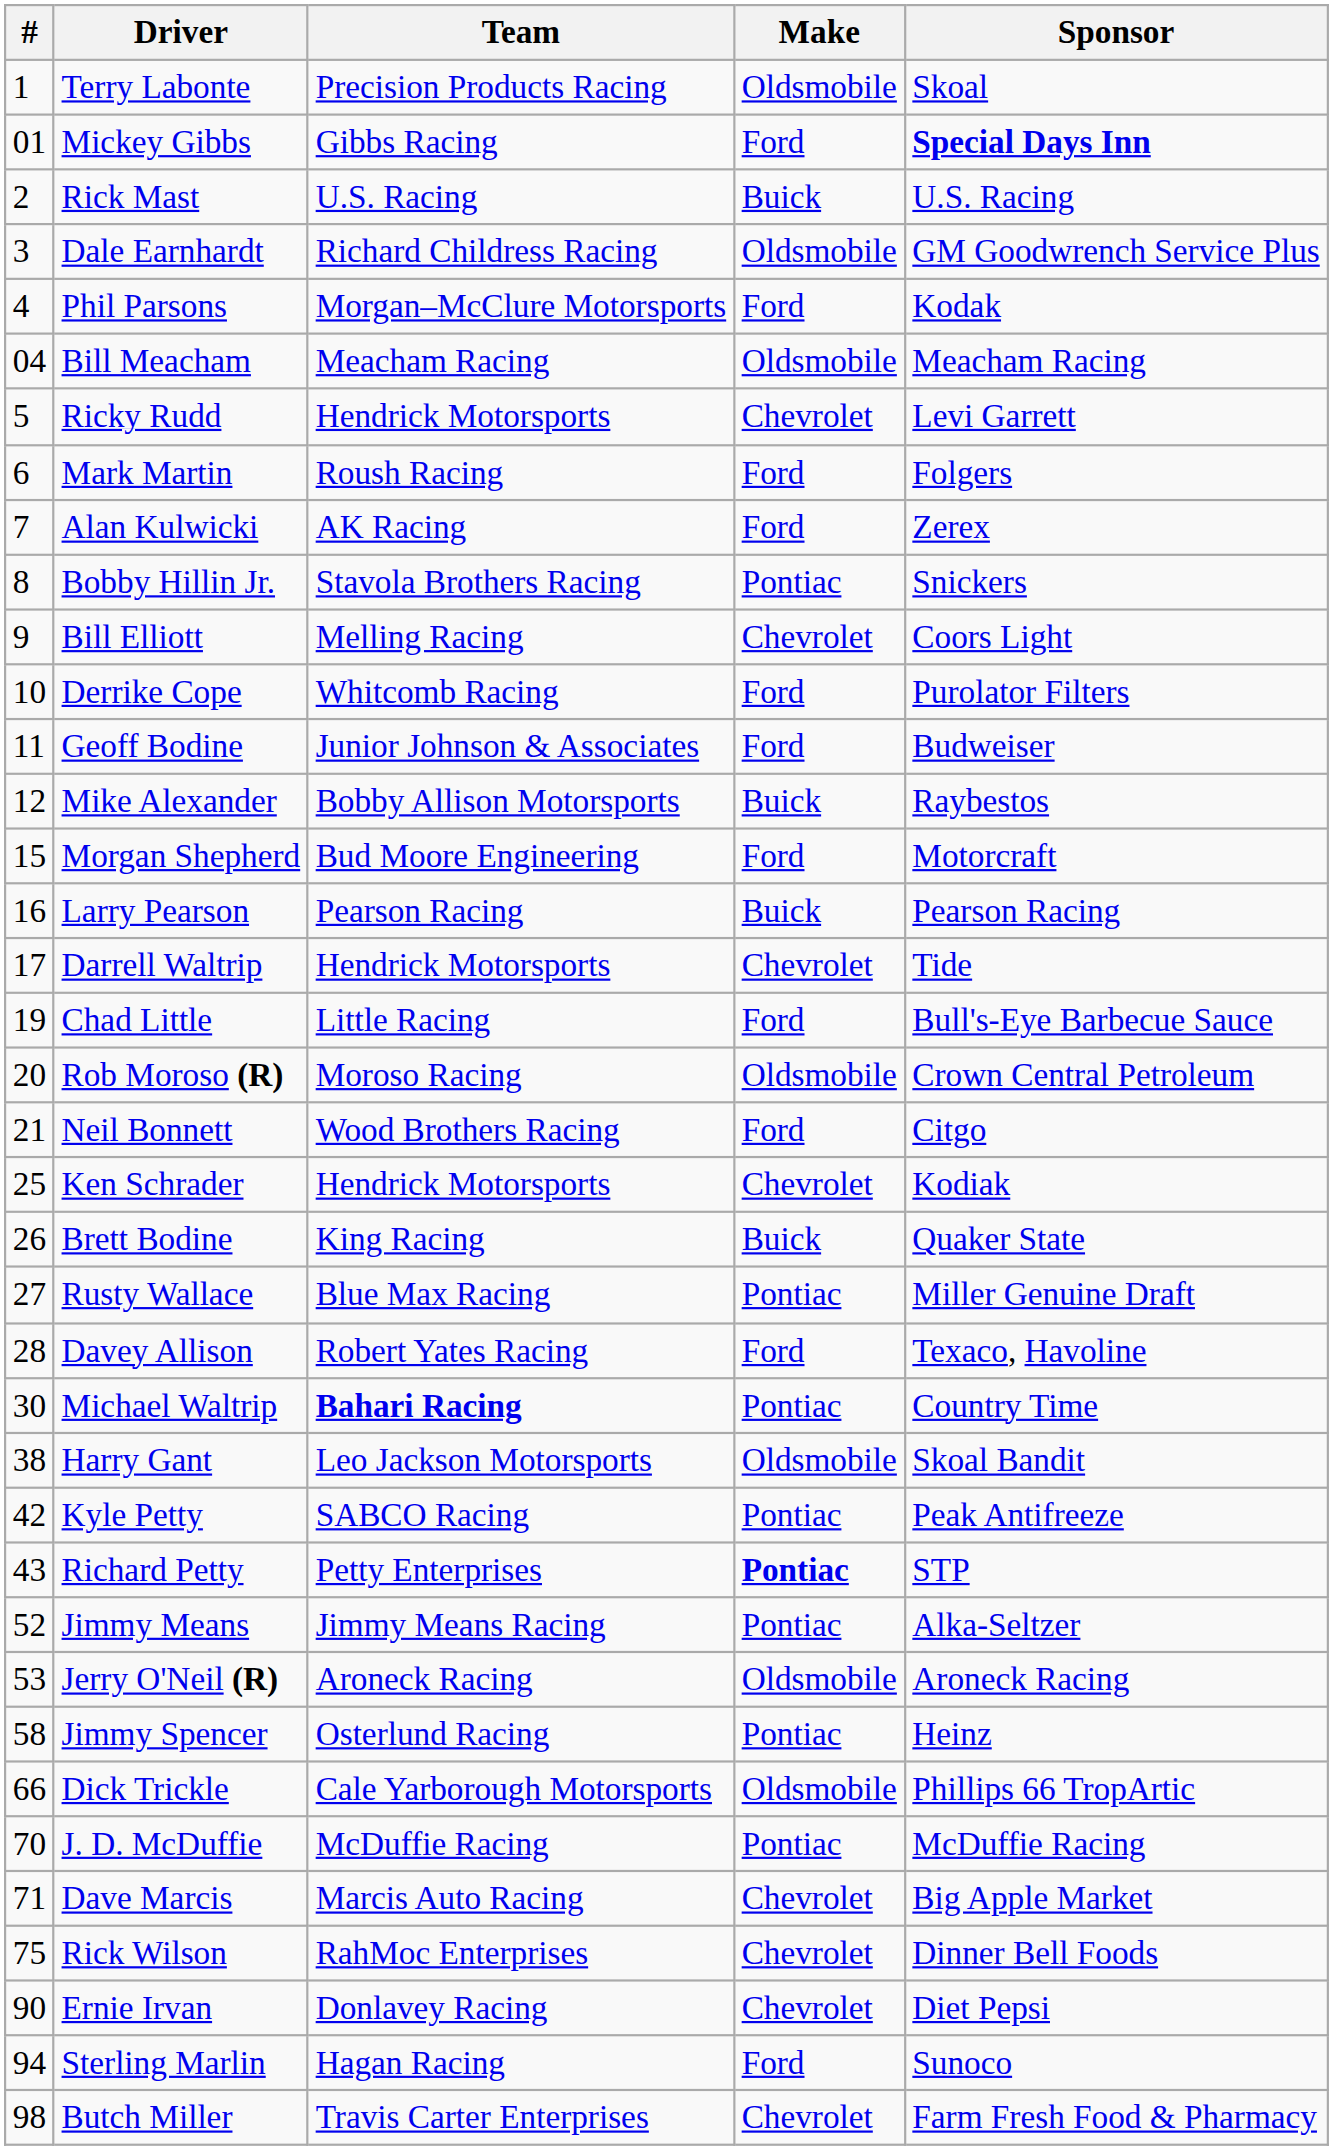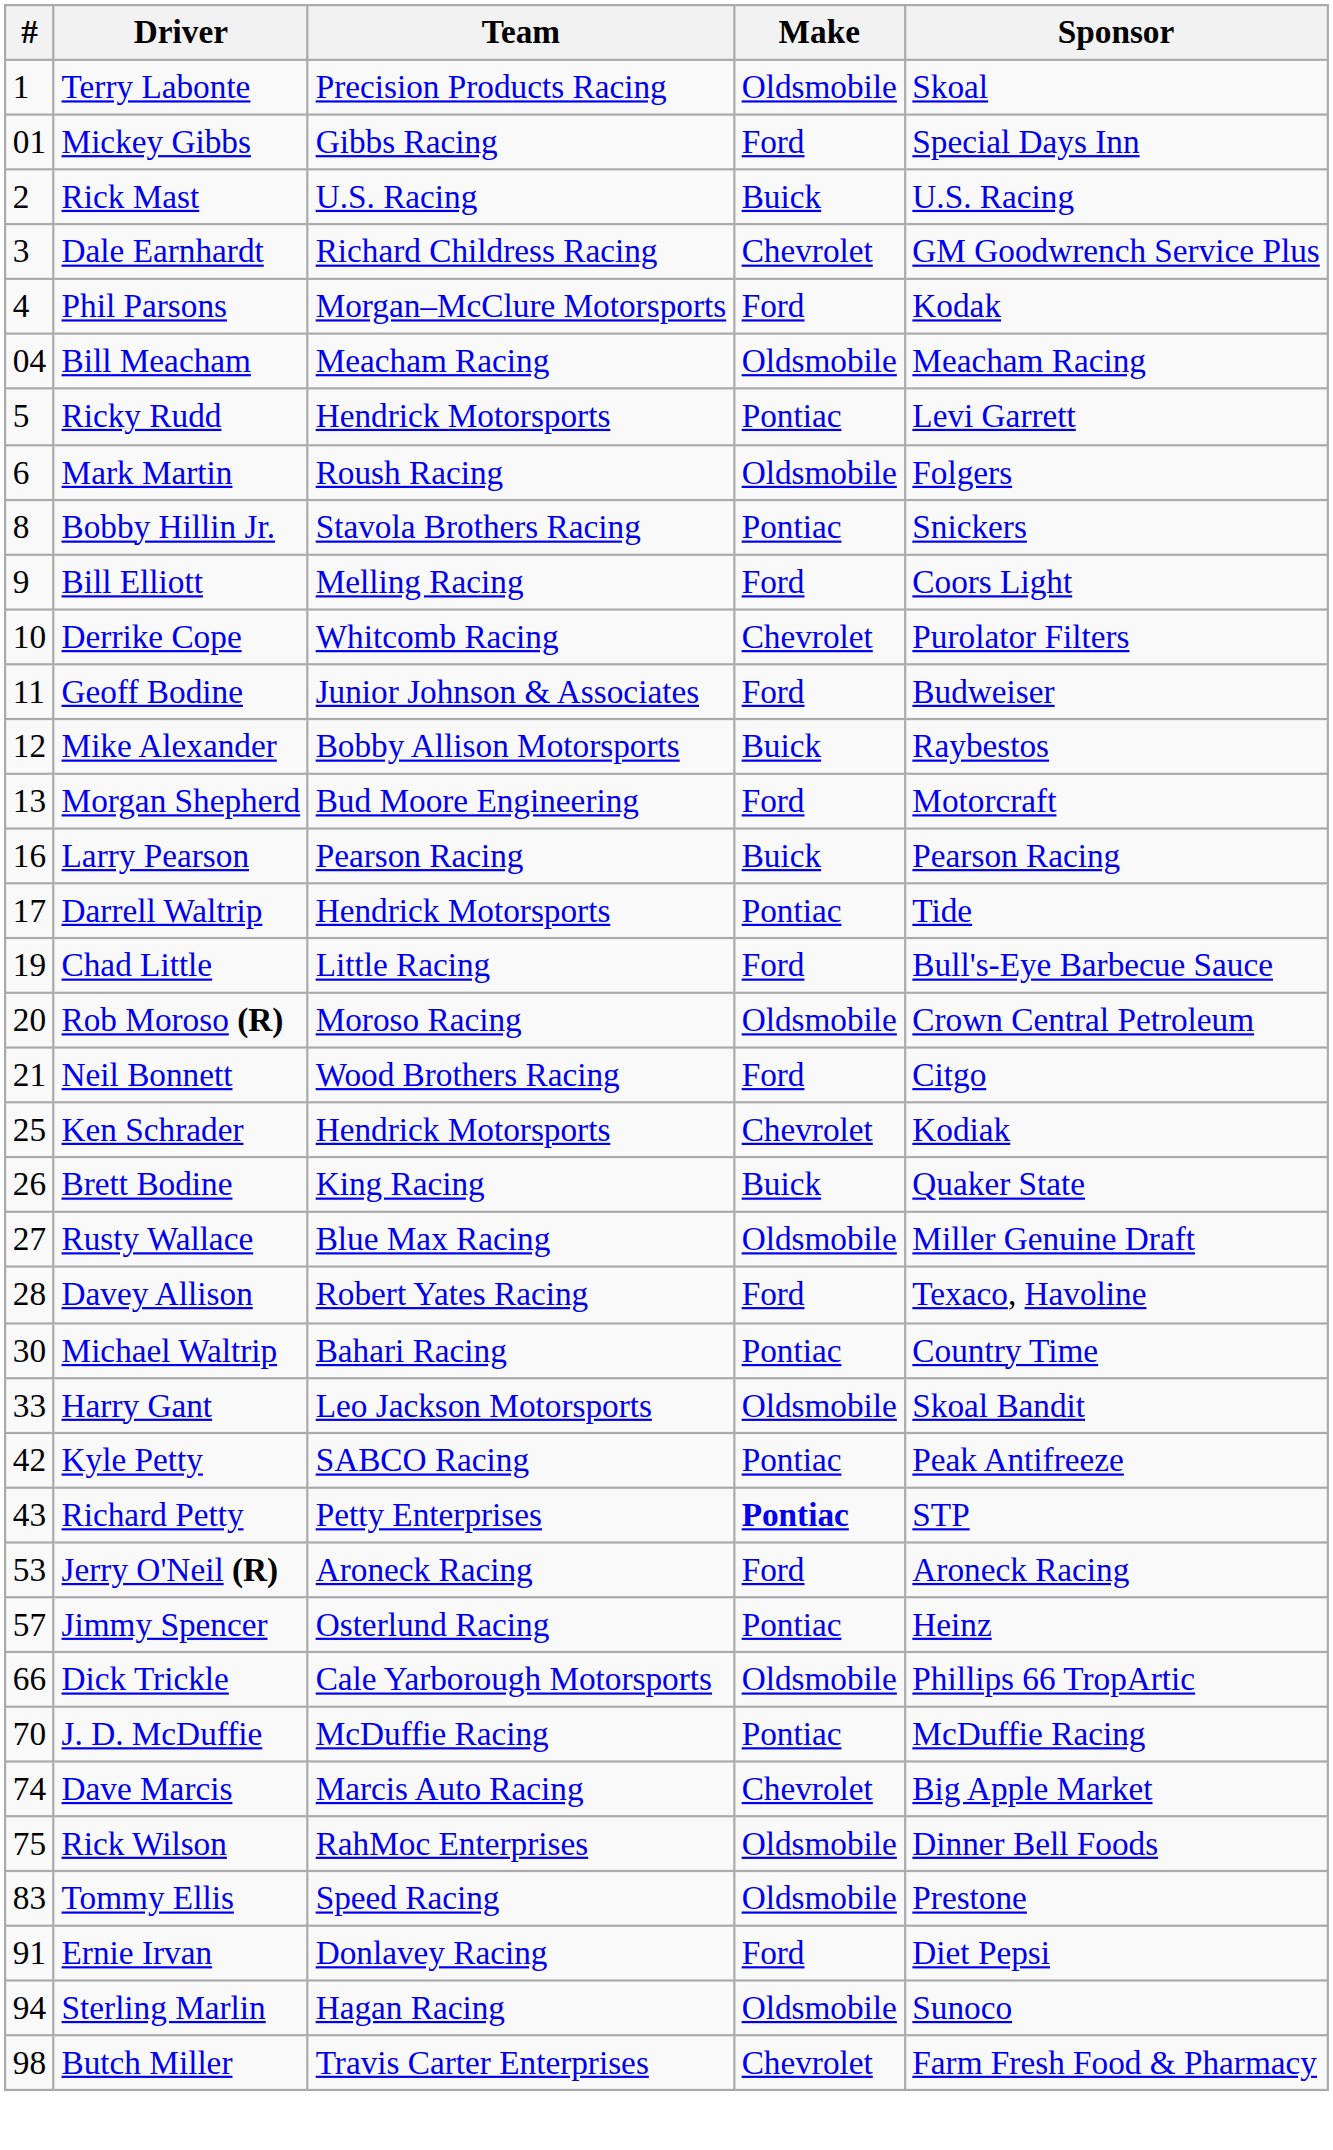Mickey Gibbs | Sponsor: bold -> normal
Dale Earnhardt | Make: Oldsmobile -> Chevrolet
Ricky Rudd | Make: Chevrolet -> Pontiac
Mark Martin | Make: Ford -> Oldsmobile
- row: 7 | Alan Kulwicki | AK Racing | Ford | Zerex
Bill Elliott | Make: Chevrolet -> Ford
Derrike Cope | Make: Ford -> Chevrolet
Morgan Shepherd | #: 15 -> 13
Darrell Waltrip | Make: Chevrolet -> Pontiac
Rusty Wallace | Make: Pontiac -> Oldsmobile
Michael Waltrip | Team: bold -> normal
Harry Gant | #: 38 -> 33
- row: 52 | Jimmy Means | Jimmy Means Racing | Pontiac | Alka-Seltzer
Jerry O'Neil (R) | Make: Oldsmobile -> Ford
Jimmy Spencer | #: 58 -> 57
Dave Marcis | #: 71 -> 74
Rick Wilson | Make: Chevrolet -> Oldsmobile
+ row: 83 | Tommy Ellis | Speed Racing | Oldsmobile | Prestone
Ernie Irvan | #: 90 -> 91
Ernie Irvan | Make: Chevrolet -> Ford
Sterling Marlin | Make: Ford -> Oldsmobile
